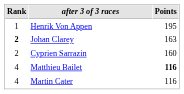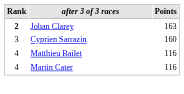- row: 1 | Henrik Von Appen | 195
Cyprien Sarrazin | Rank: 2 -> 3
Matthieu Bailet | Points: bold -> normal
